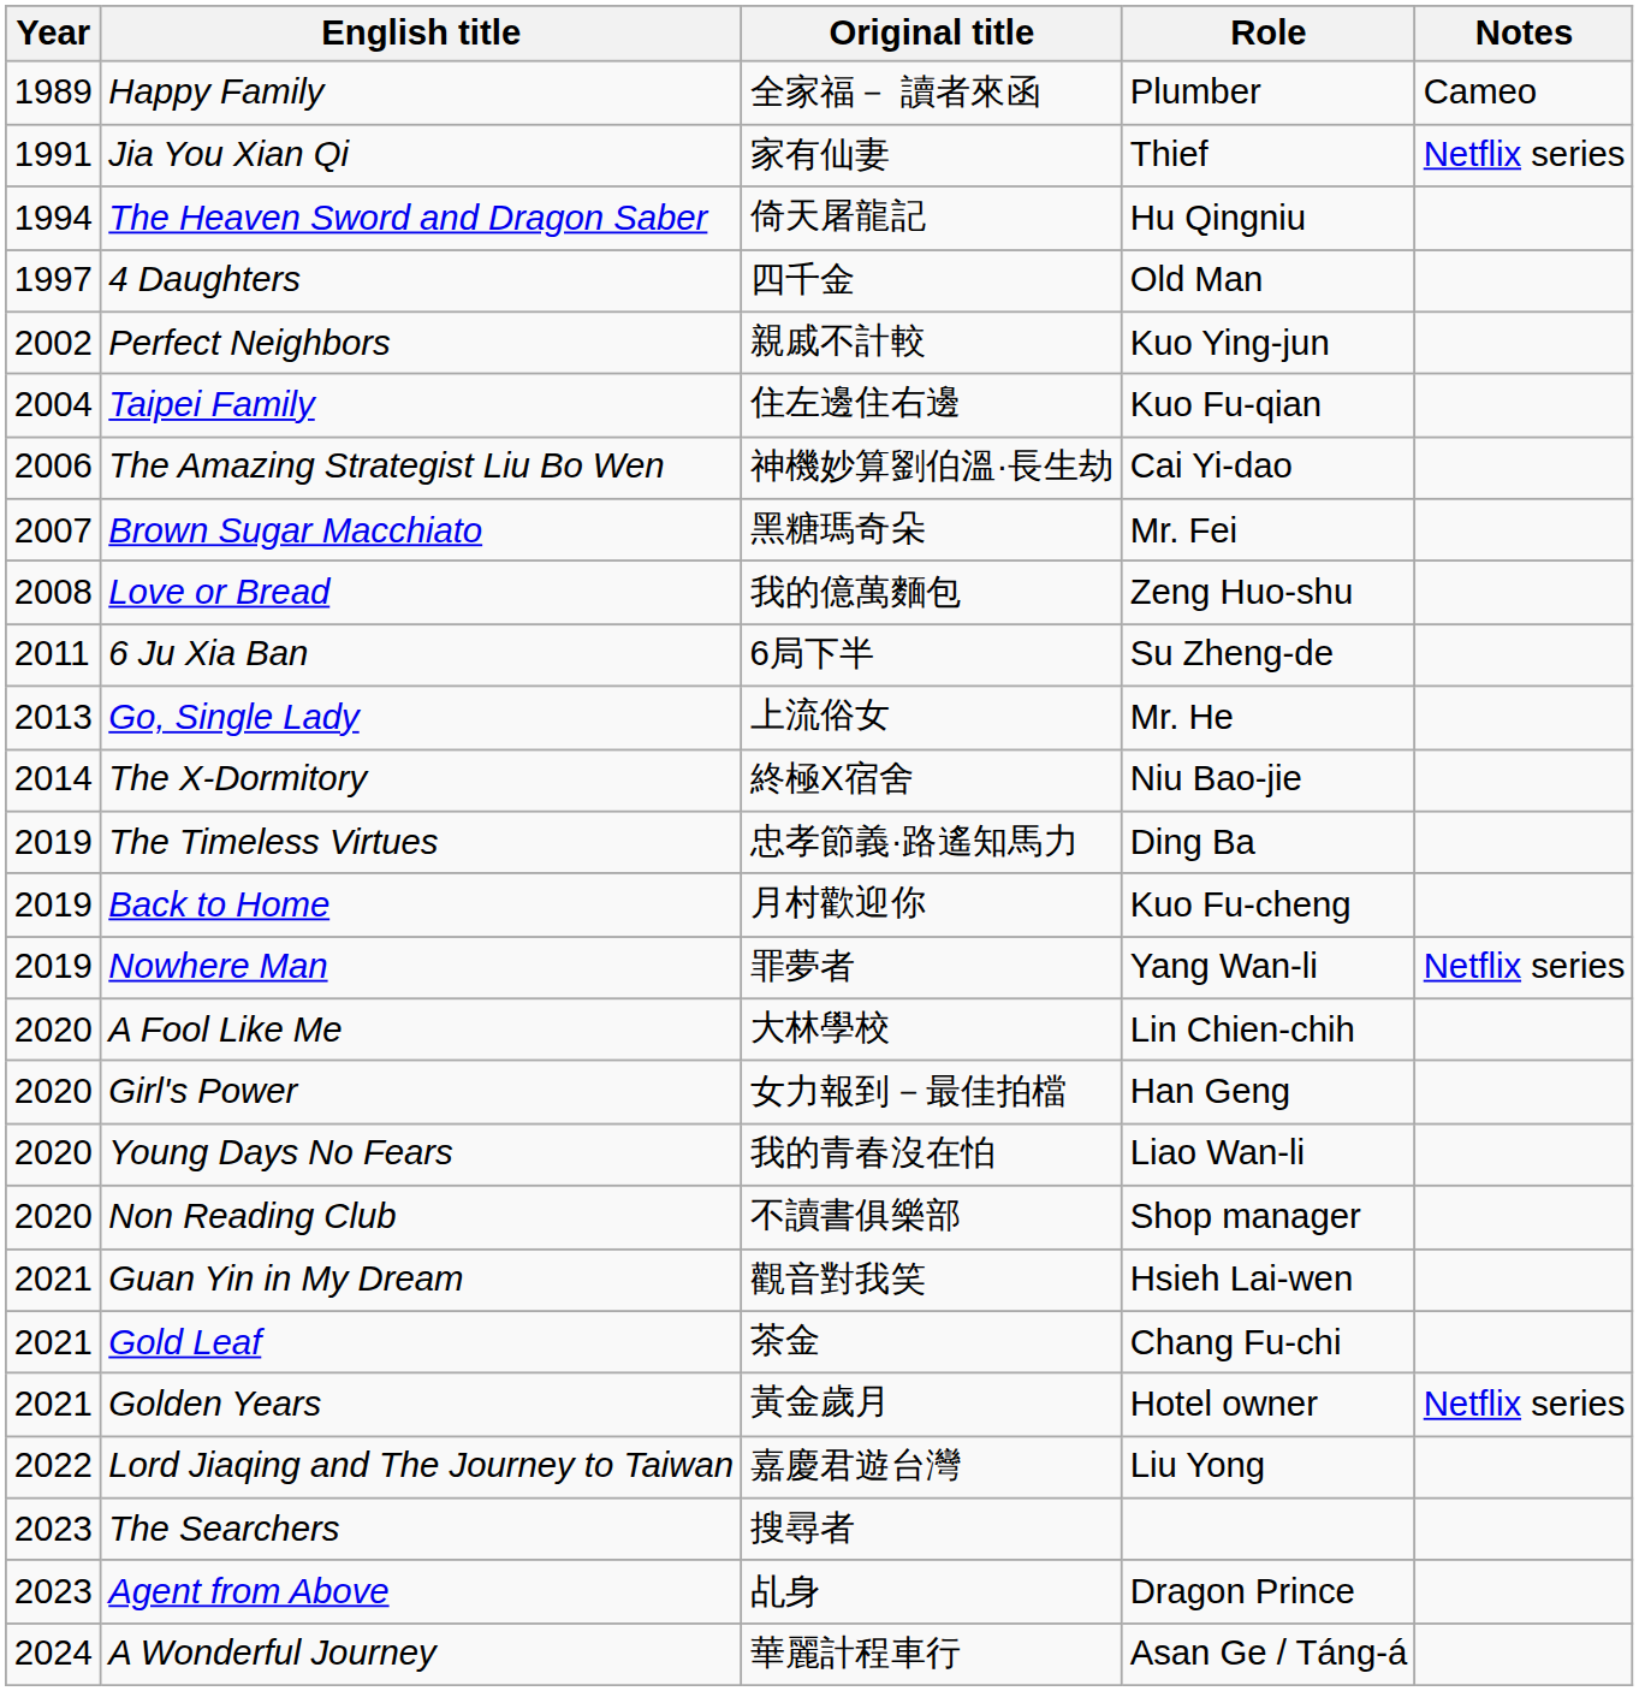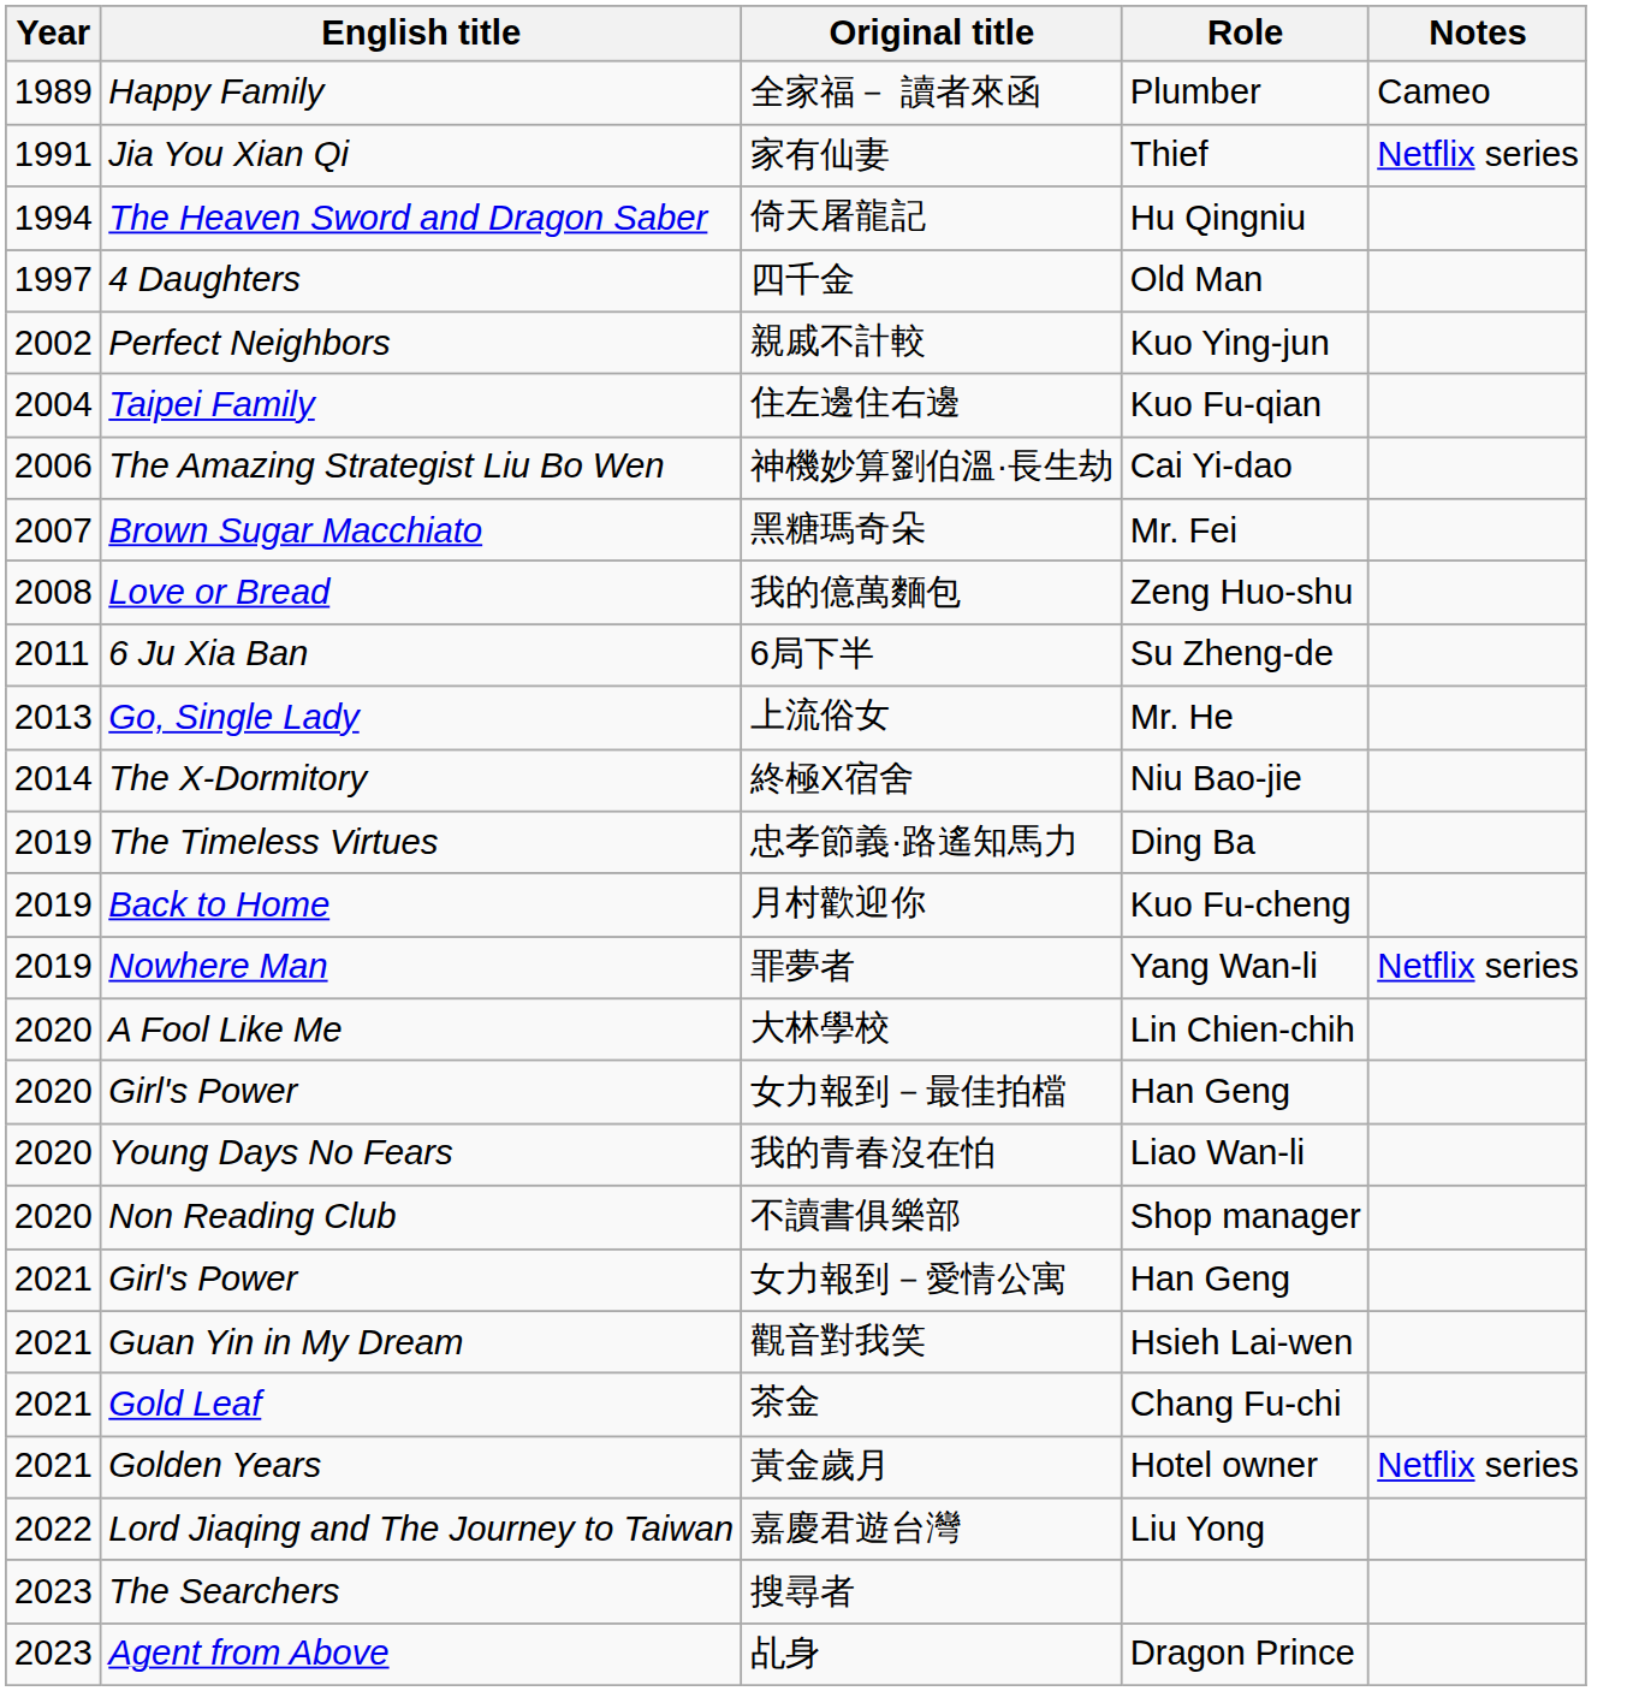+ row: 2021 | Girl's Power | 女力報到－愛情公寓 | Han Geng
- row: 2024 | A Wonderful Journey | 華麗計程車行 | Asan Ge / Táng-á
